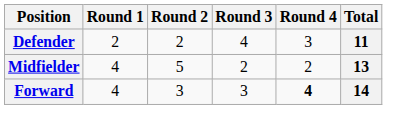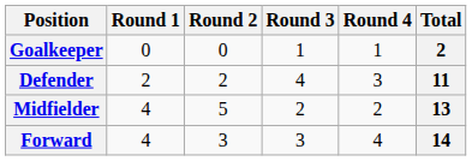+ row: Goalkeeper | 0 | 0 | 1 | 1 | 2
Forward | Round 4: bold -> normal
